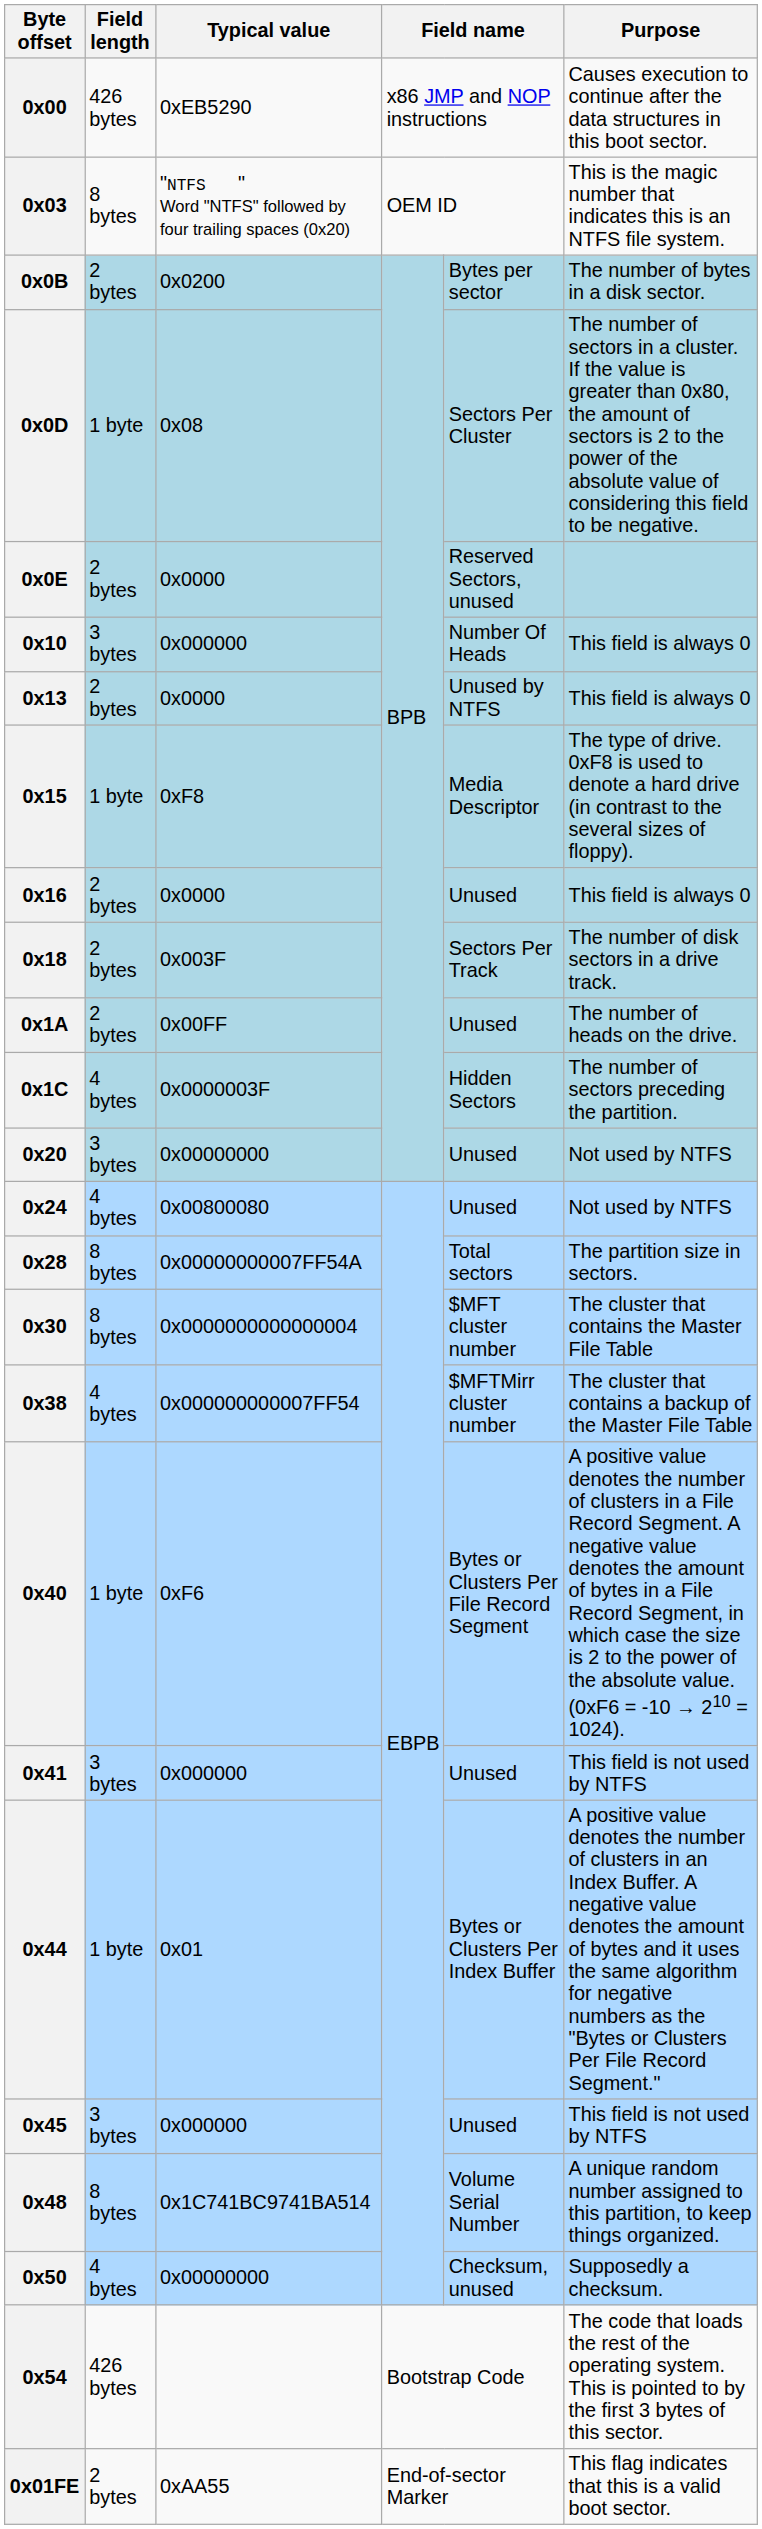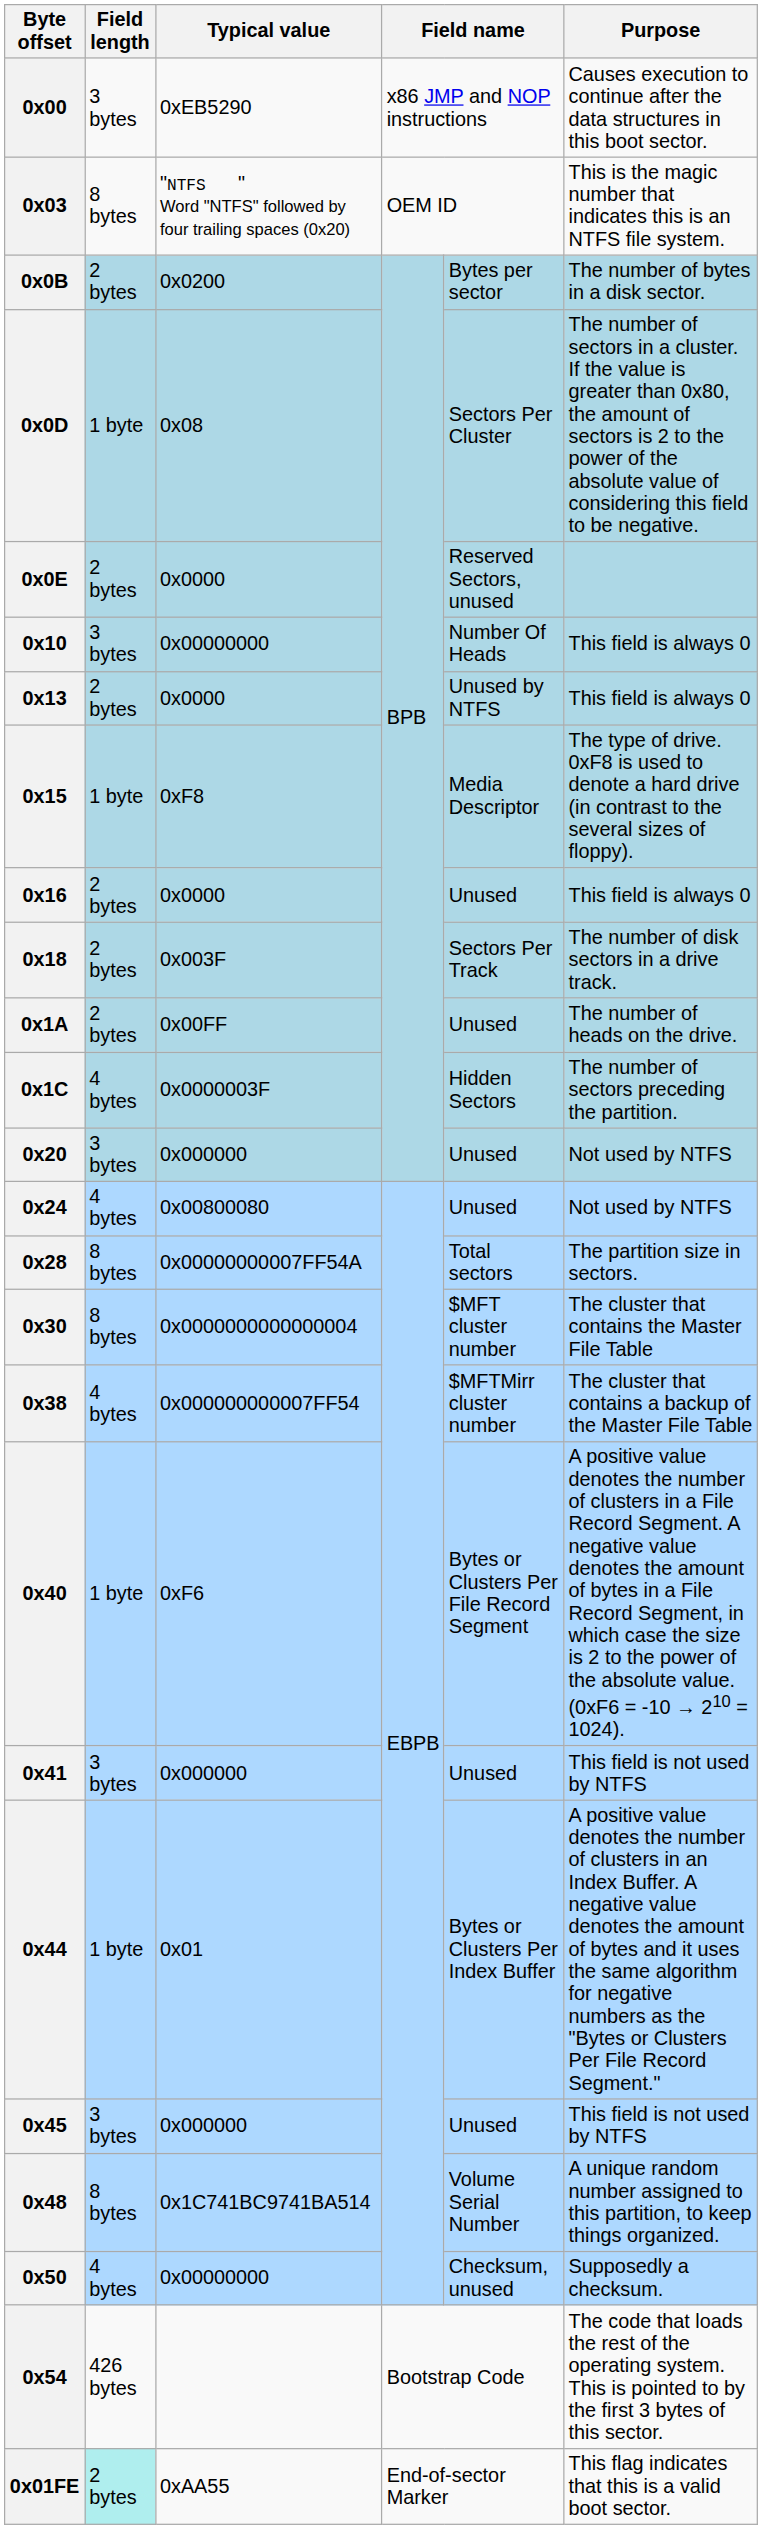0x00 | Field length: 426 bytes -> 3 bytes
0x10 | Typical value: 0x000000 -> 0x00000000
0x20 | Typical value: 0x00000000 -> 0x000000
0x01FE | Field length: no background -> paleturquoise background
